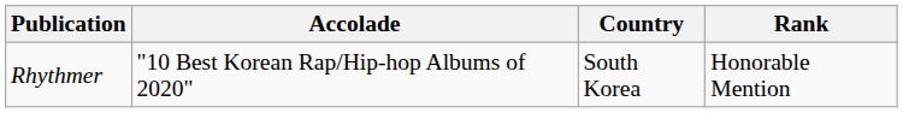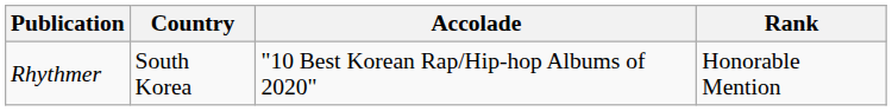columns swapped: Country <-> Accolade
